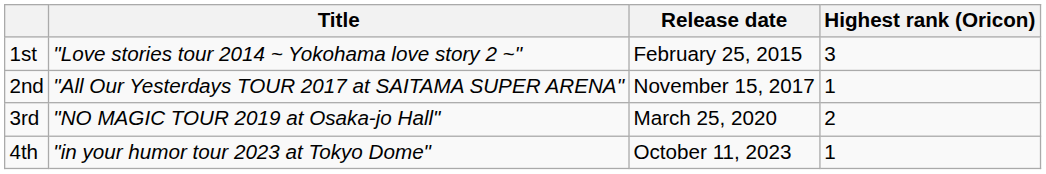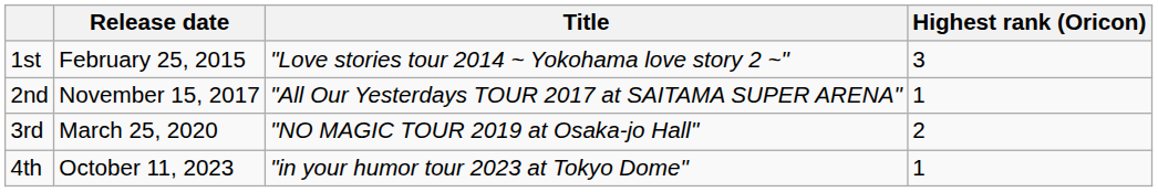columns swapped: Release date <-> Title
